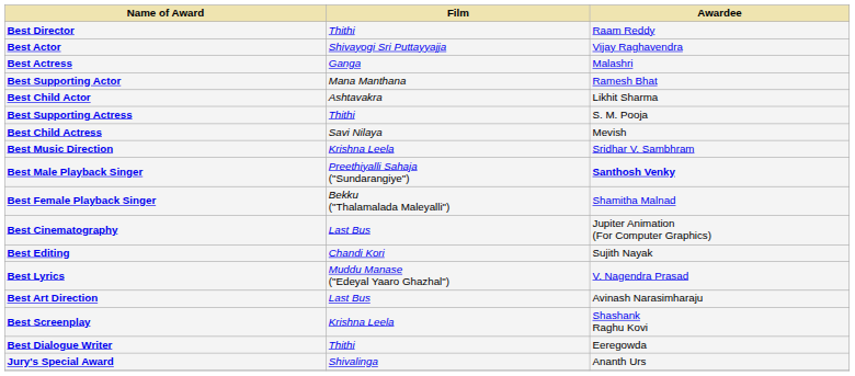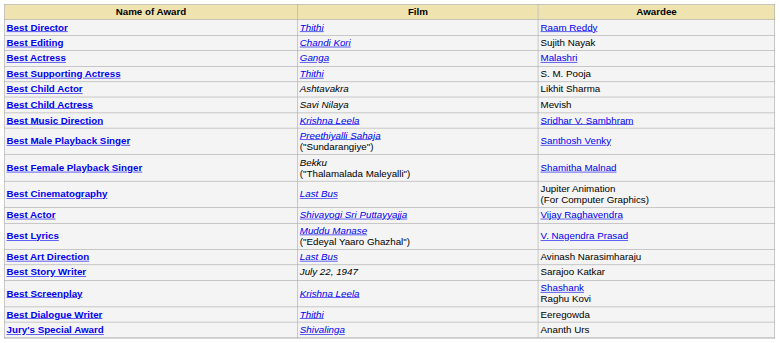rows swapped: Best Actor <-> Best Editing
- row: Best Supporting Actor | Mana Manthana | Ramesh Bhat
rows swapped: Best Supporting Actress <-> Best Child Actor
Best Male Playback Singer | Awardee: bold -> normal
+ row: Best Story Writer | July 22, 1947 | Sarajoo Katkar
